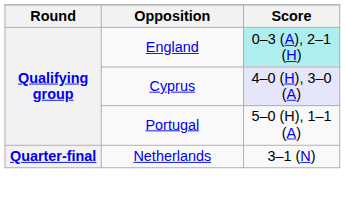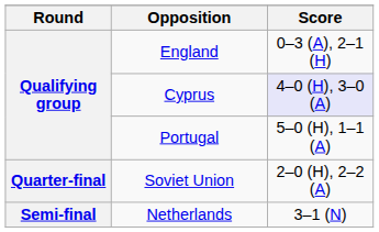England | Score: paleturquoise background -> no background
+ row: Quarter-final | Soviet Union | 2–0 (H), 2–2 (A)
Netherlands | Round: Quarter-final -> Semi-final
